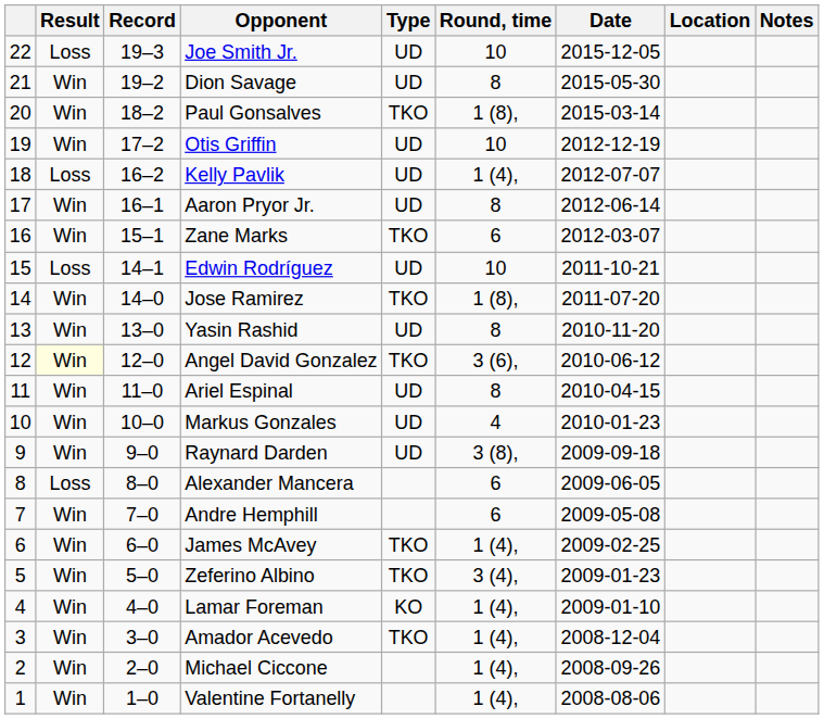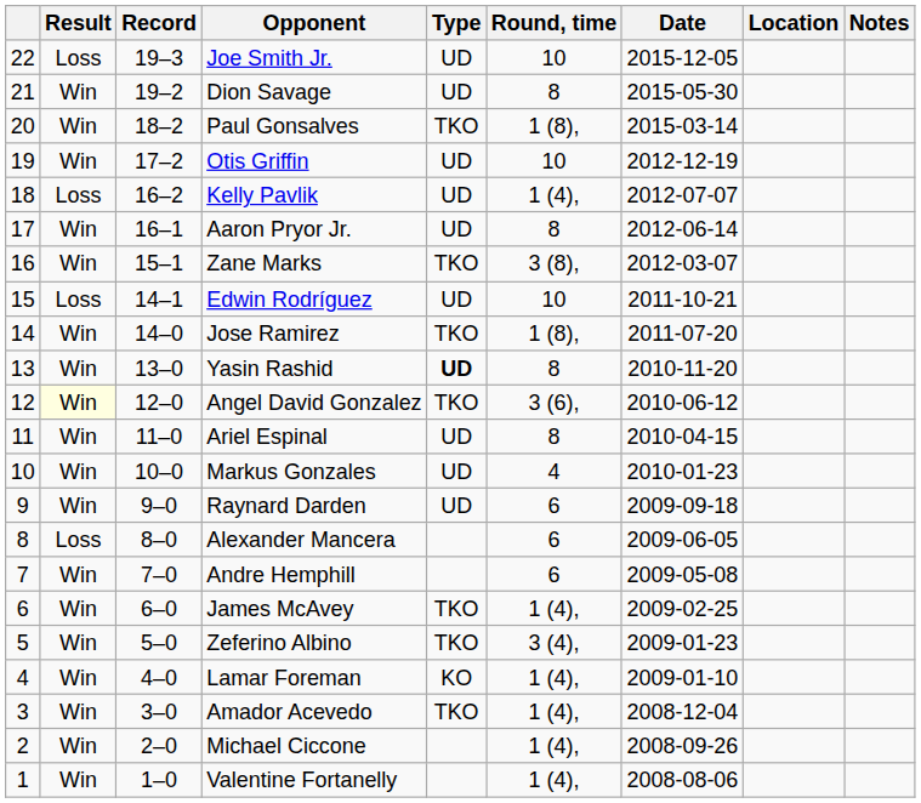Zane Marks | Round, time: 6 -> 3 (8),
Yasin Rashid | Type: normal -> bold
Raynard Darden | Round, time: 3 (8), -> 6
